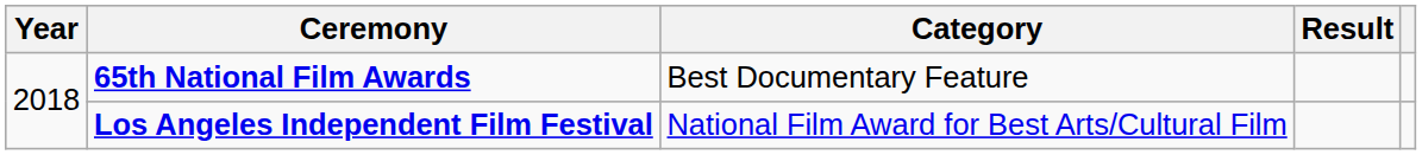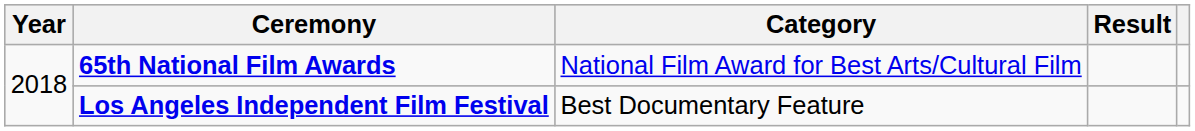65th National Film Awards | Category: Best Documentary Feature -> National Film Award for Best Arts/Cultural Film
Los Angeles Independent Film Festival | Category: National Film Award for Best Arts/Cultural Film -> Best Documentary Feature
